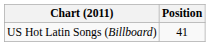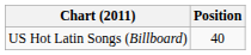US Hot Latin Songs (Billboard) | Position: 41 -> 40
